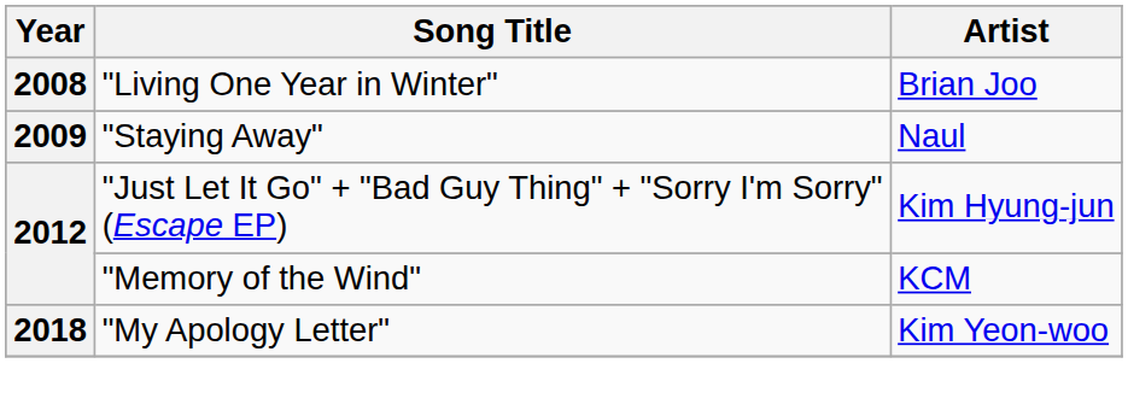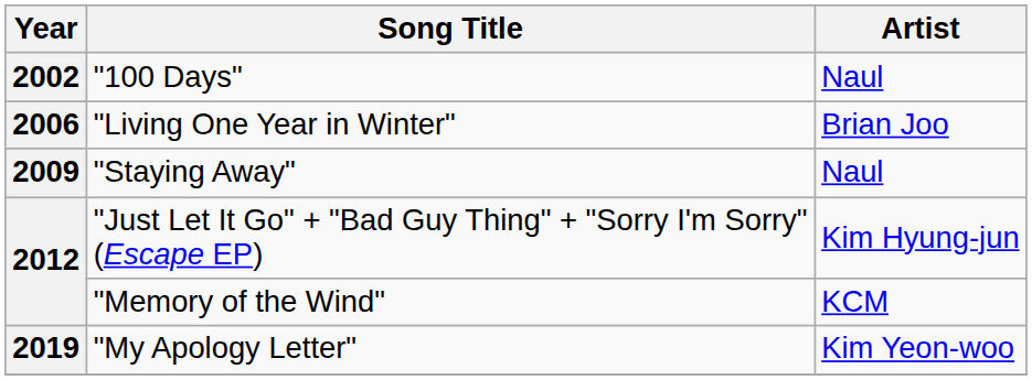+ row: 2002 | "100 Days" | Naul
"Living One Year in Winter" | Year: 2008 -> 2006
"My Apology Letter" | Year: 2018 -> 2019
